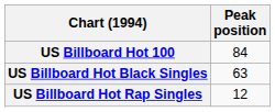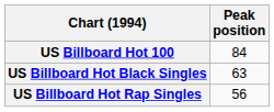US Billboard Hot Rap Singles | Peak position: 12 -> 56
